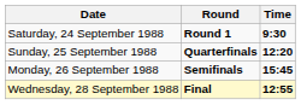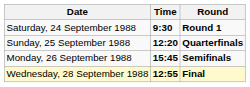columns swapped: Time <-> Round
